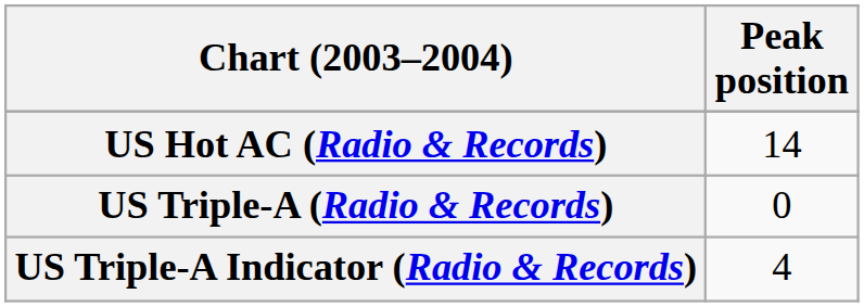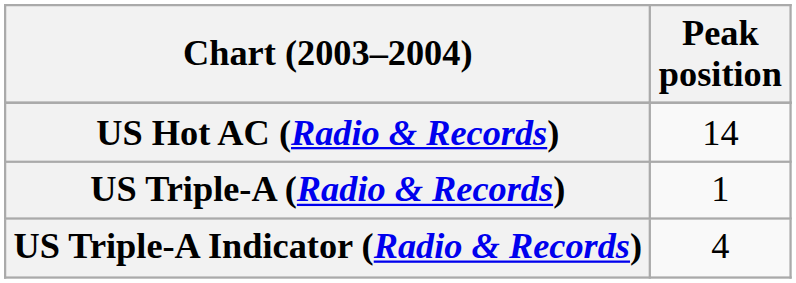US Triple-A (Radio & Records) | Peak position: 0 -> 1
